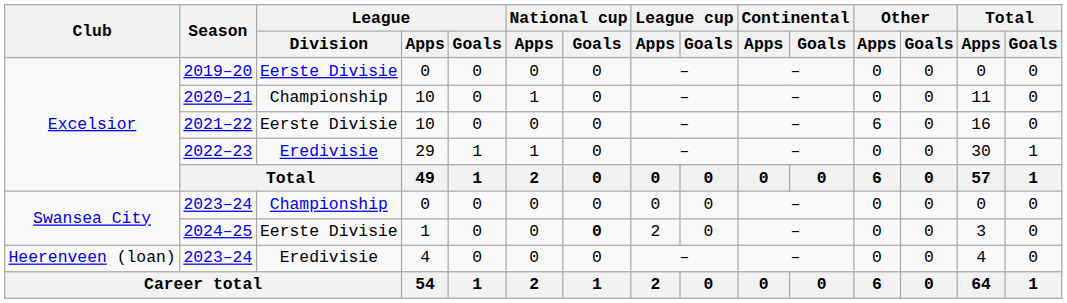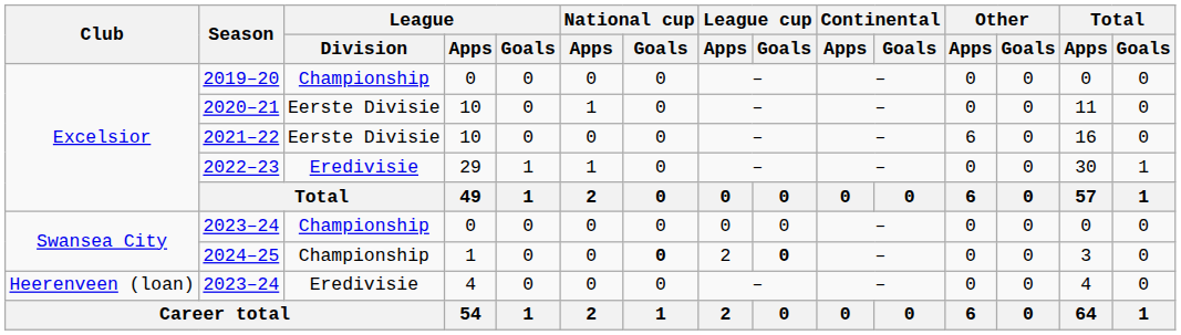2019–20 | League / Division: Eerste Divisie -> Championship
2020–21 | League / Division: Championship -> Eerste Divisie
2024–25 | League / Division: Eerste Divisie -> Championship
2024–25 | League cup / Goals: normal -> bold
